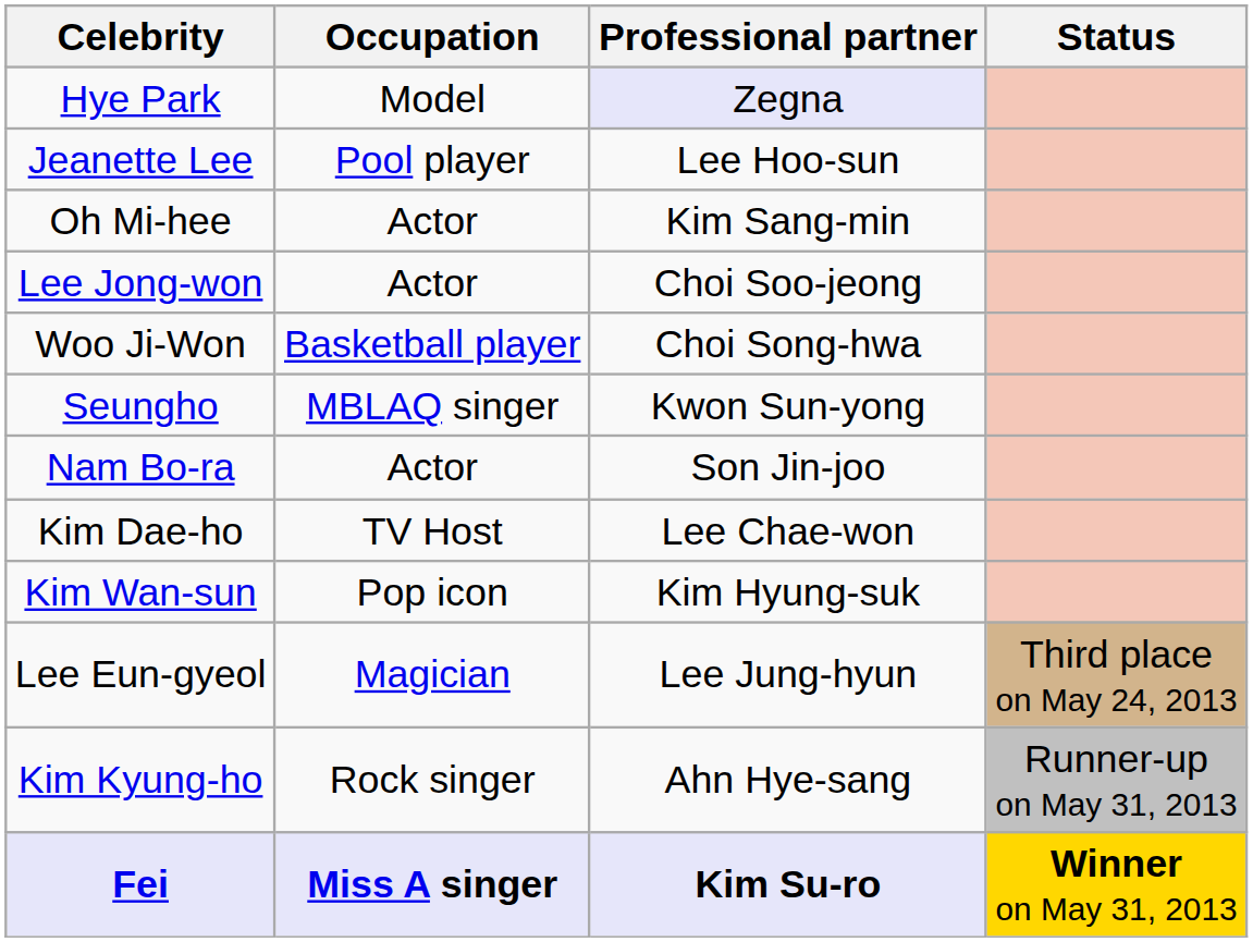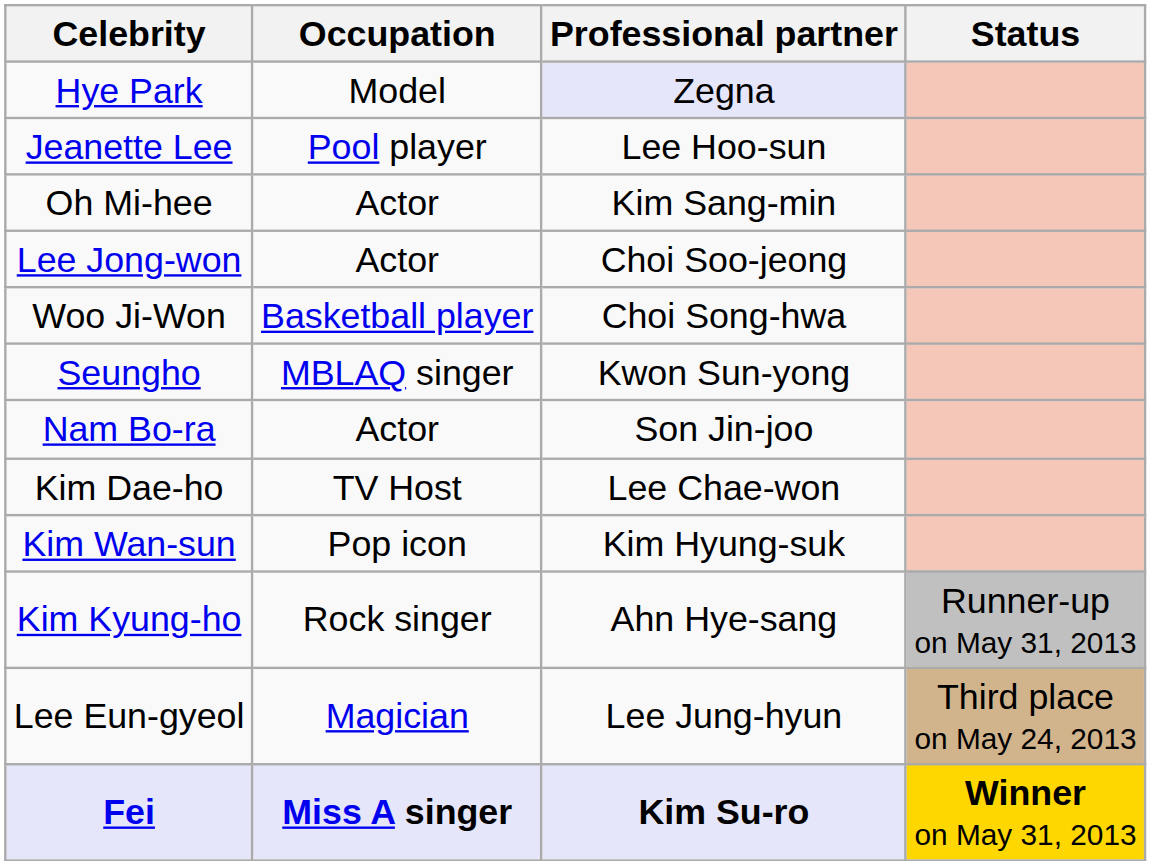rows swapped: Lee Eun-gyeol <-> Kim Kyung-ho
